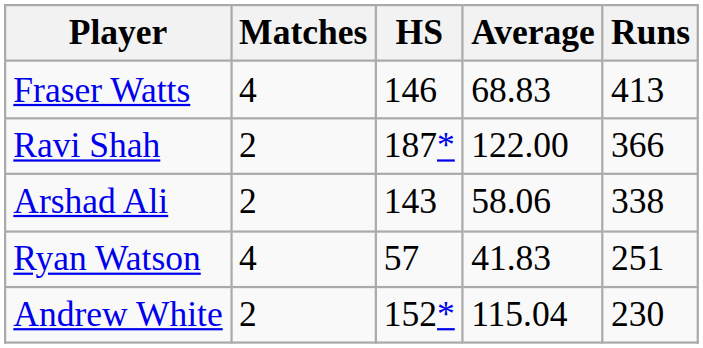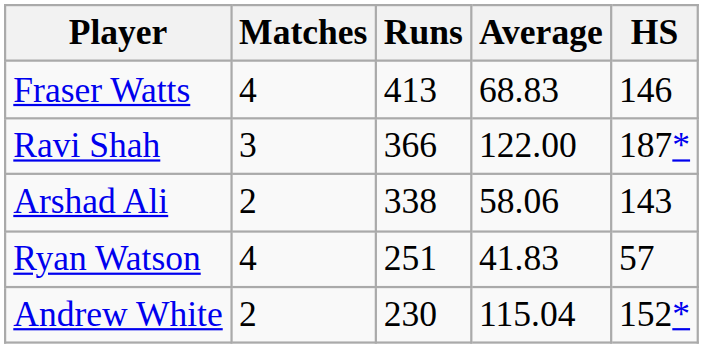columns swapped: Runs <-> HS
Ravi Shah | Matches: 2 -> 3
